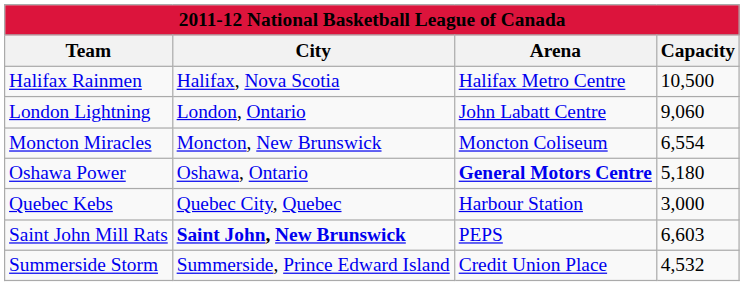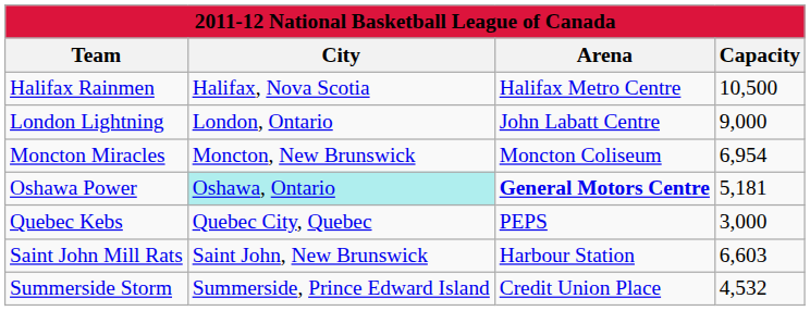London Lightning | Capacity: 9,060 -> 9,000
Moncton Miracles | Capacity: 6,554 -> 6,954
Oshawa Power | City: no background -> paleturquoise background
Oshawa Power | Capacity: 5,180 -> 5,181
Quebec Kebs | Arena: Harbour Station -> PEPS
Saint John Mill Rats | City: bold -> normal
Saint John Mill Rats | Arena: PEPS -> Harbour Station
